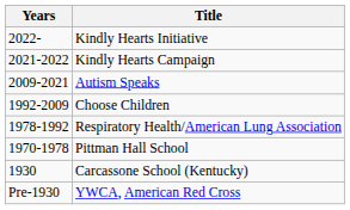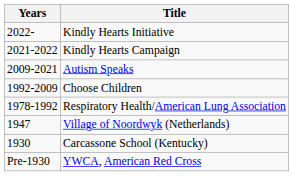- row: 1970-1978 | Pittman Hall School
+ row: 1947 | Village of Noordwyk (Netherlands)
